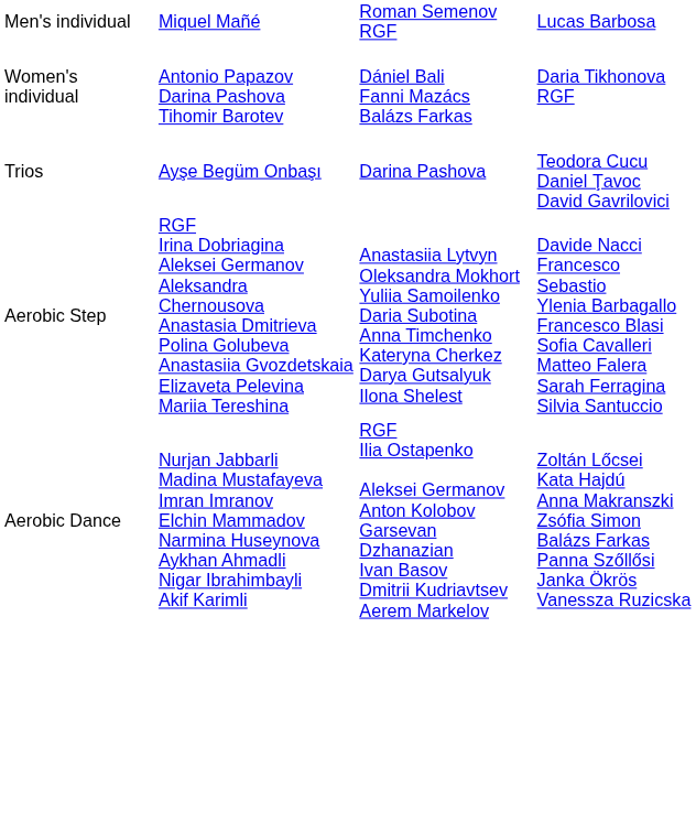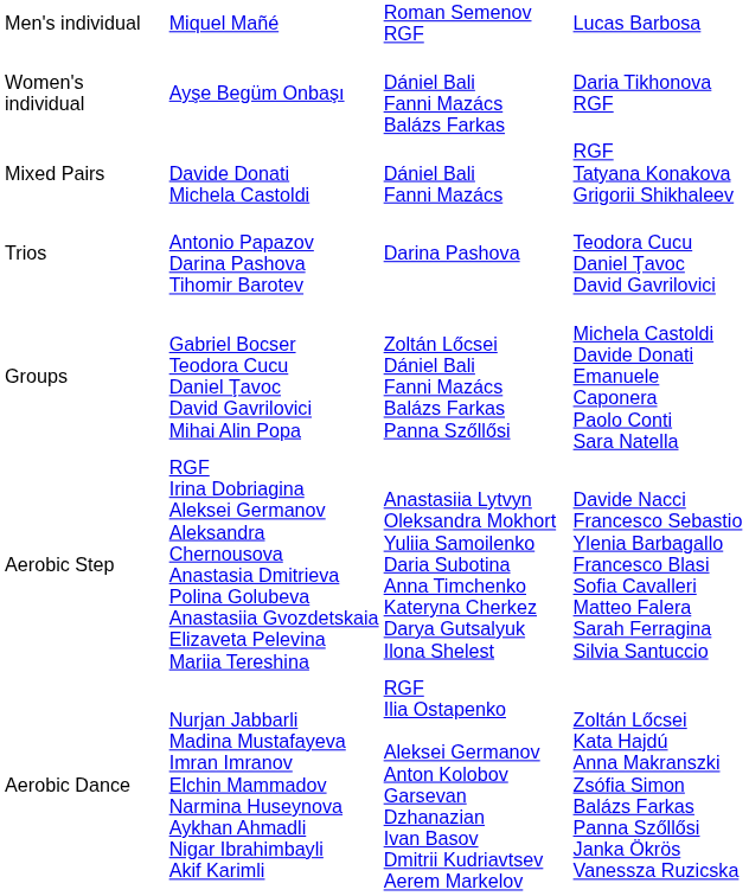Women's individual | column 2: Antonio Papazov Darina Pashova Tihomir Barotev -> Ayşe Begüm Onbaşı
+ row: Mixed Pairs | Davide Donati Michela Castoldi | Dániel Bali Fanni Mazács | RGF Tatyana Konakova Grigorii Shikhaleev
Trios | column 2: Ayşe Begüm Onbaşı -> Antonio Papazov Darina Pashova Tihomir Barotev
+ row: Groups | Gabriel Bocser Teodora Cucu Daniel Ţavoc David Gavrilovici Mihai Alin Popa | Zoltán Lőcsei Dániel Bali Fanni Mazács Balázs Farkas Panna Szőllősi | Michela Castoldi Davide Donati Emanuele Caponera Paolo Conti Sara Natella
